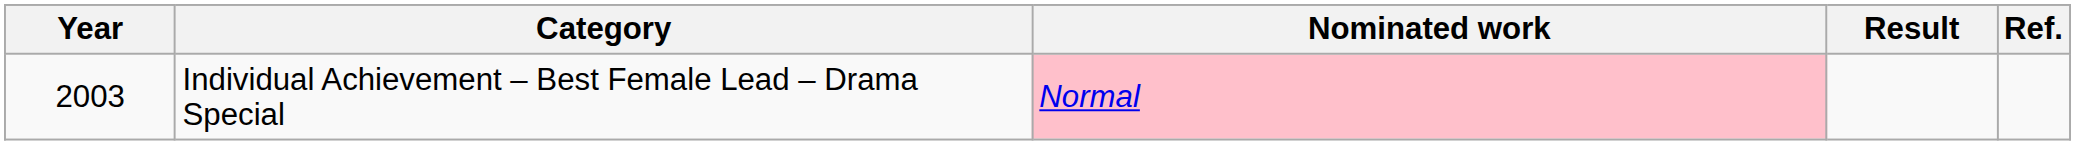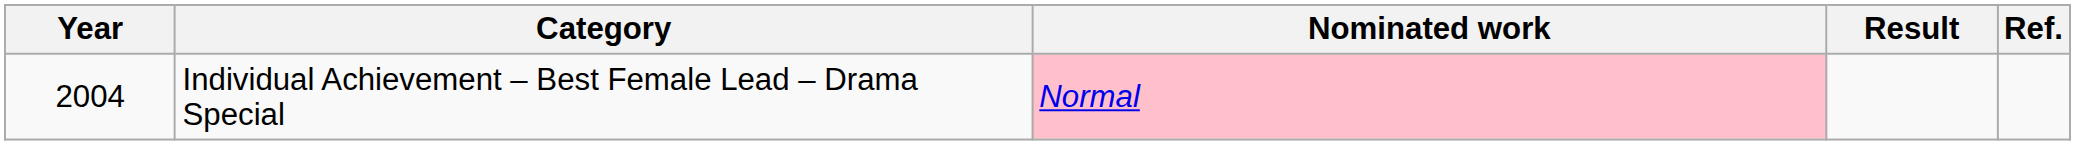Individual Achievement – Best Female Lead – Drama Special | Year: 2003 -> 2004
